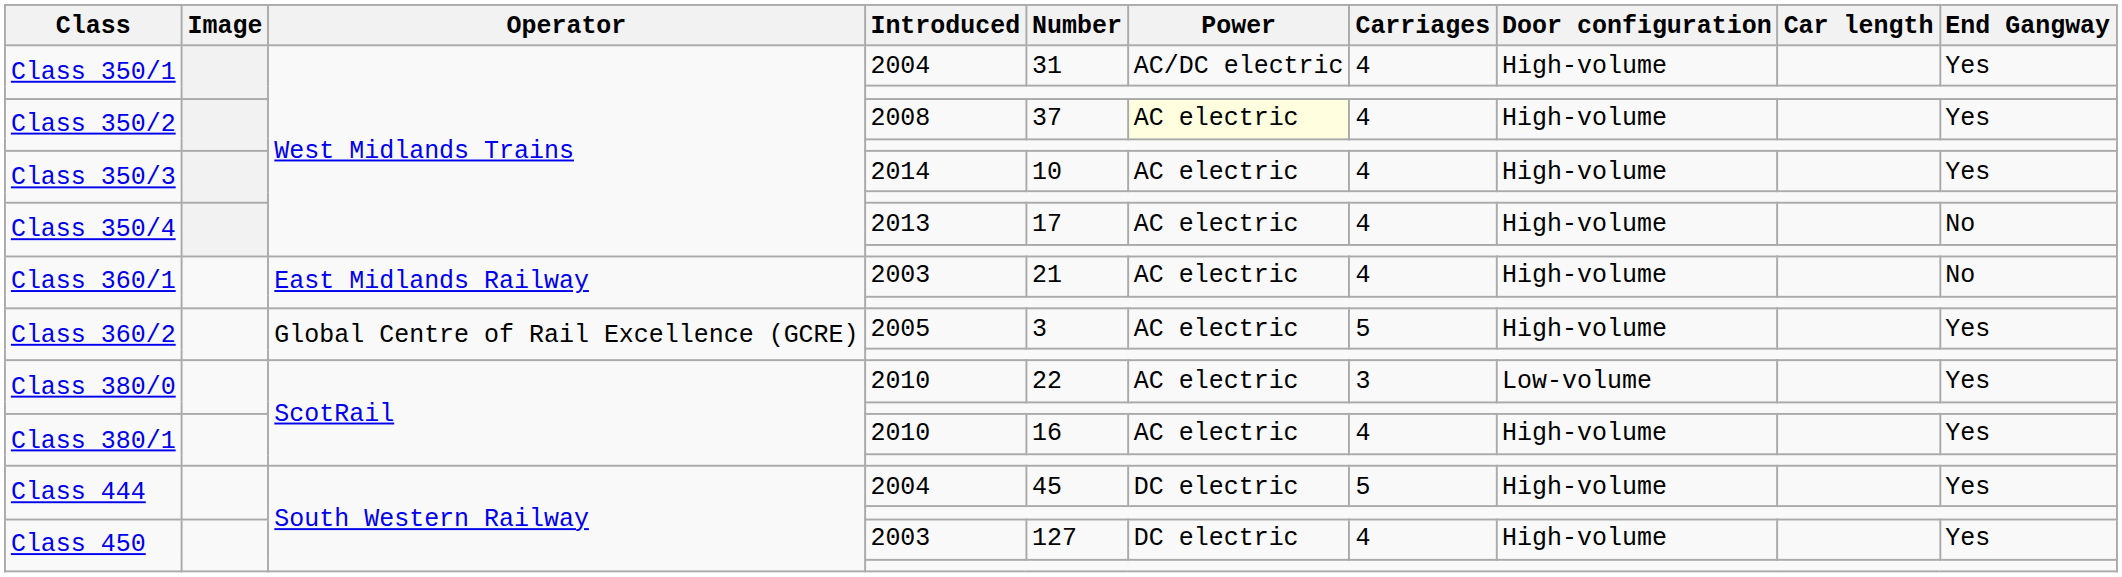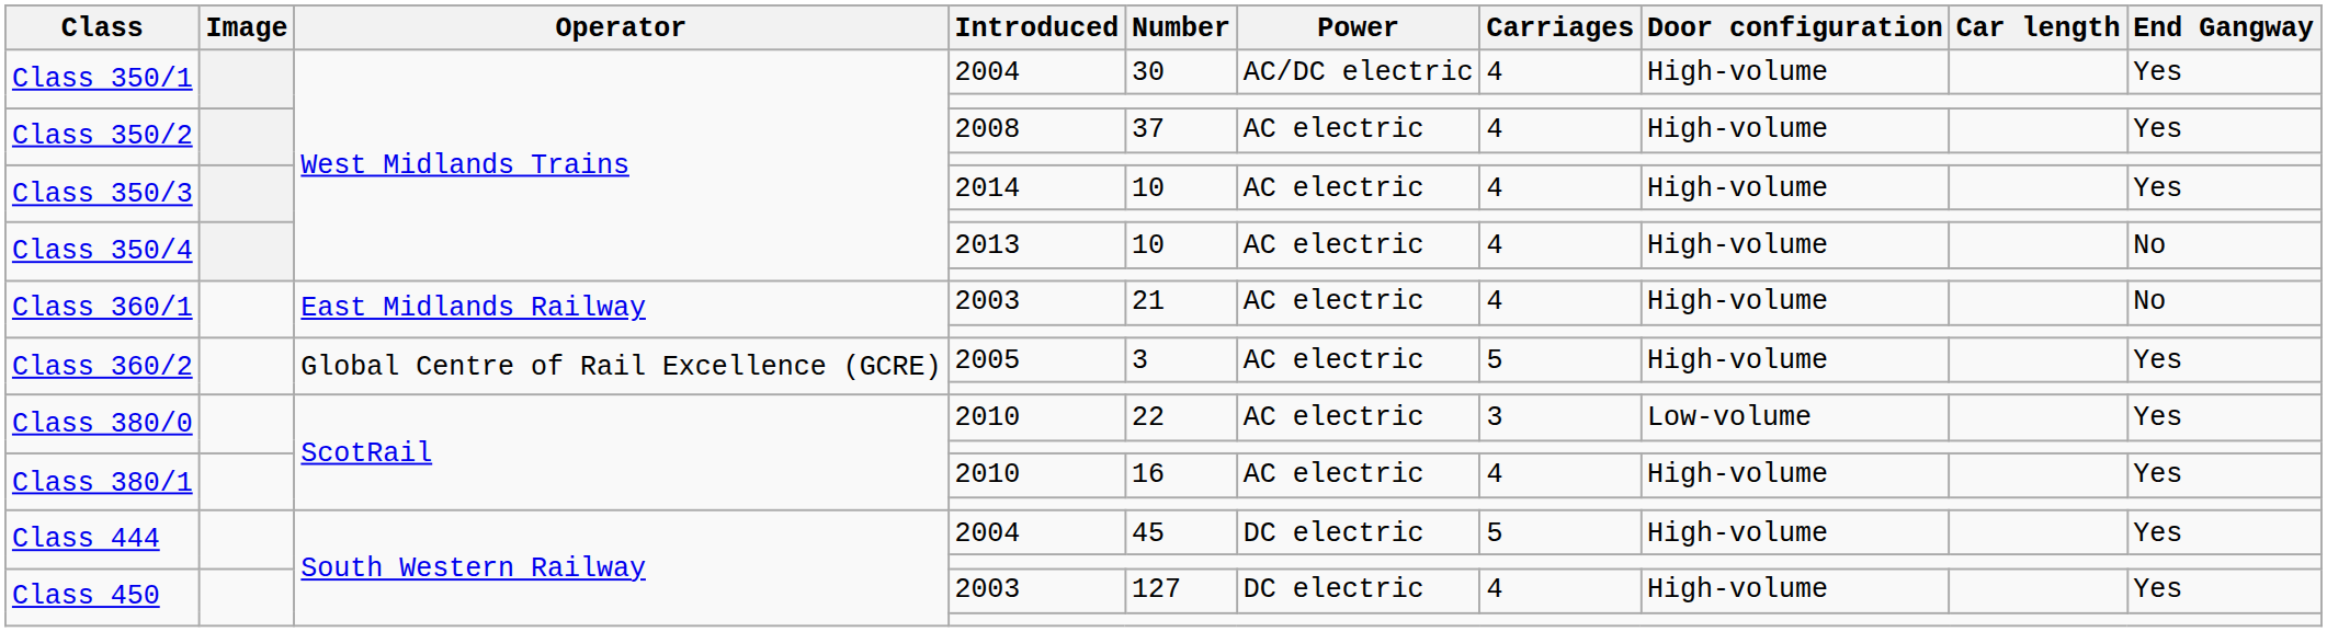Class 350/1 / 2004 | Number: 31 -> 30
Class 350/2 / 2008 | Power: lightyellow background -> no background
Class 350/4 / 2013 | Number: 17 -> 10
